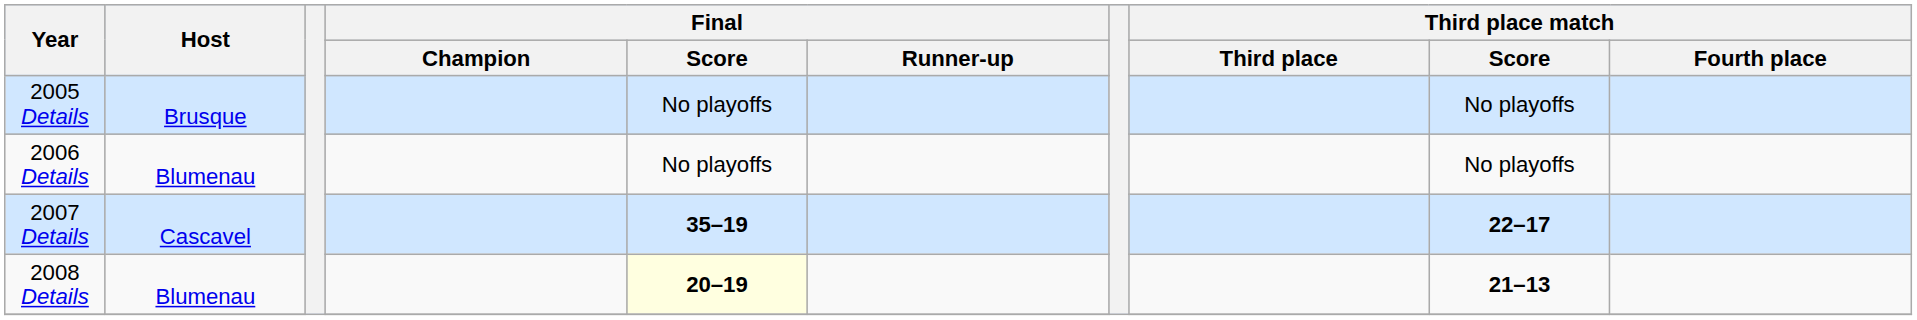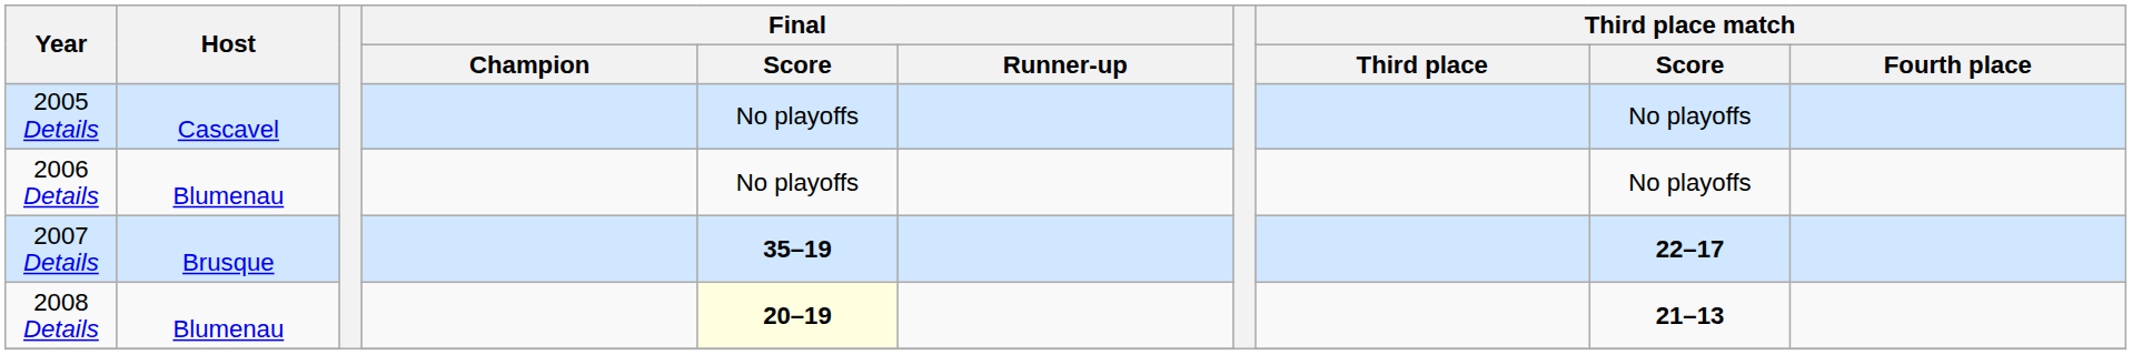2005 Details | Host: Brusque -> Cascavel
2007 Details | Host: Cascavel -> Brusque
